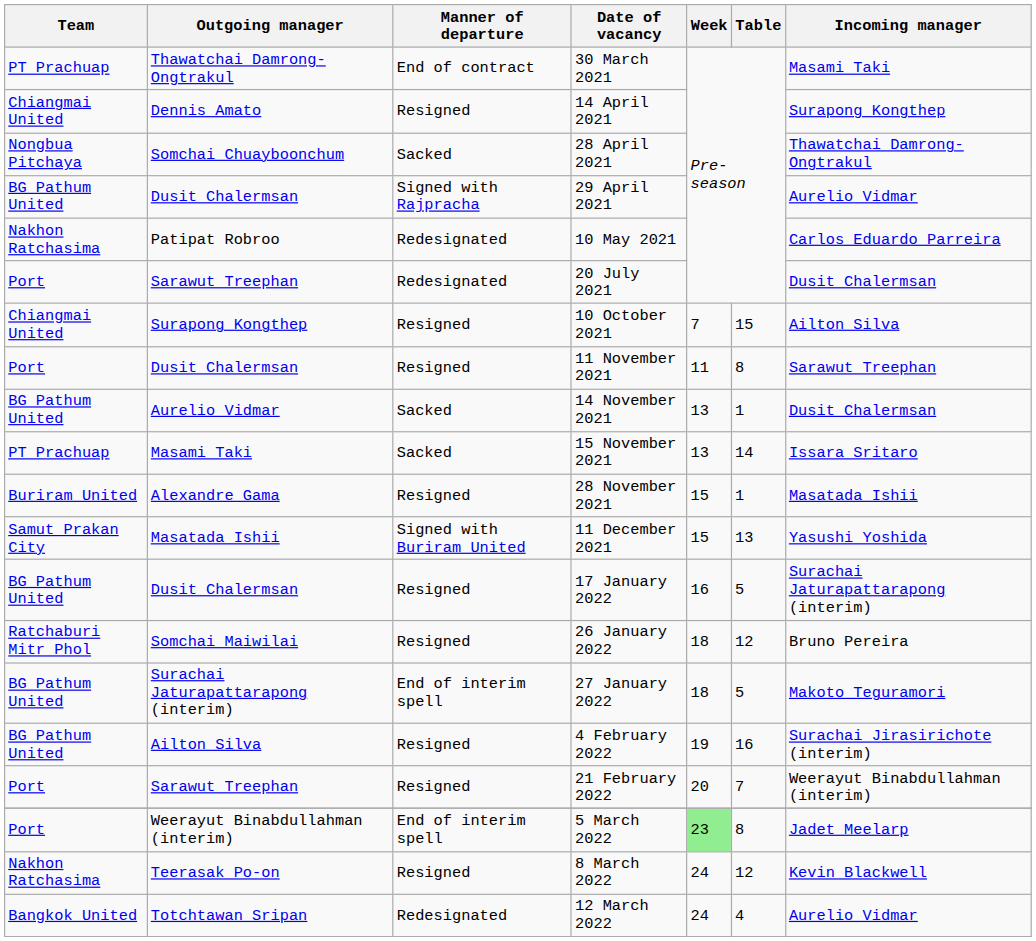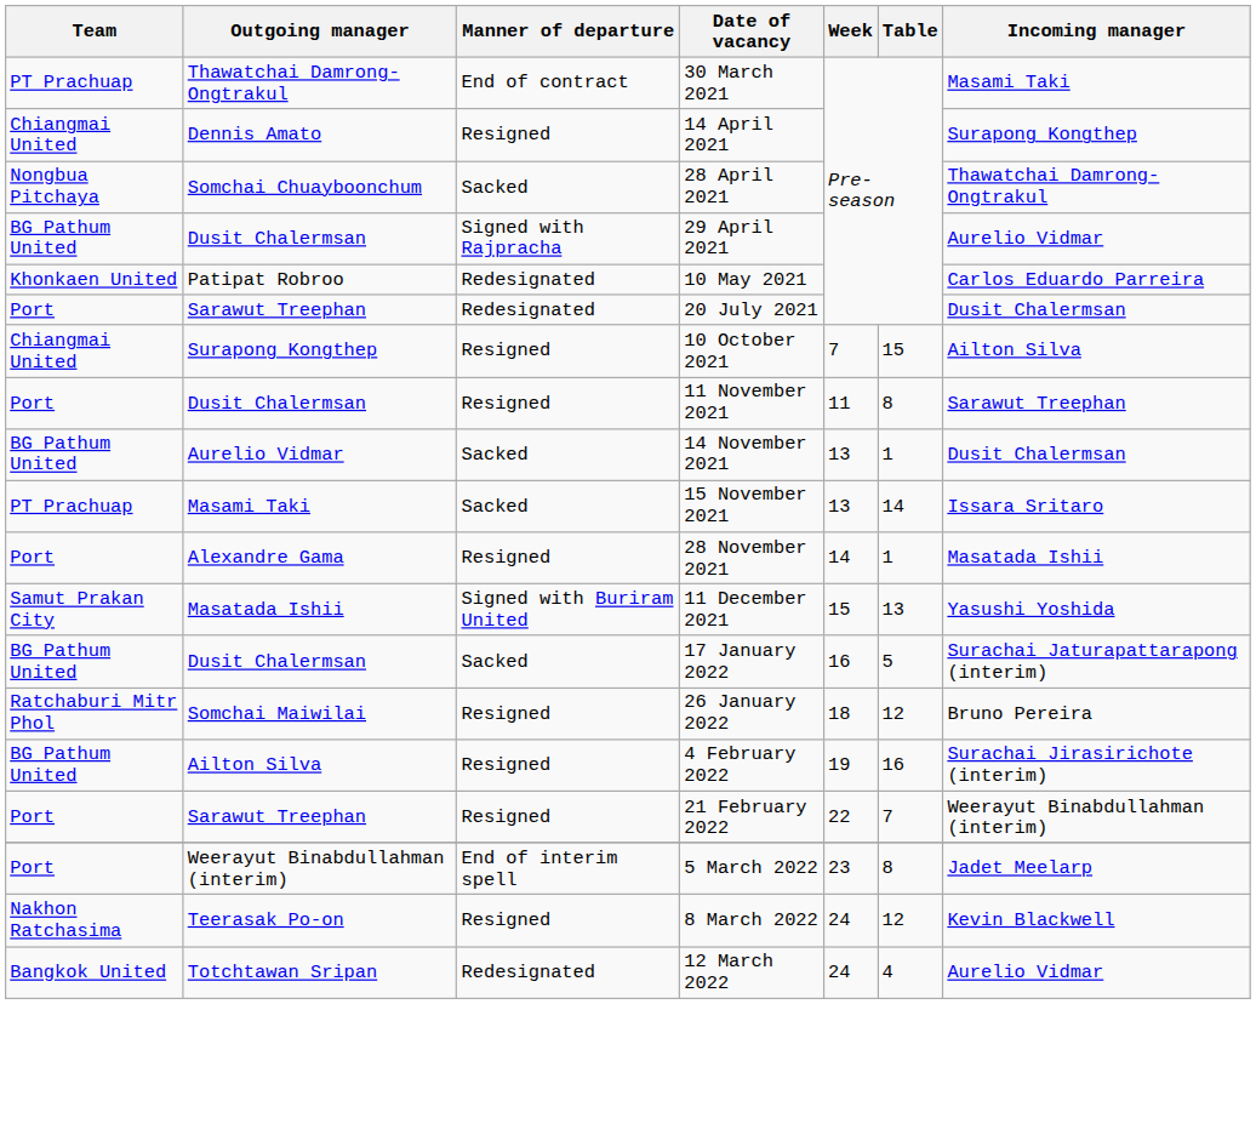10 May 2021 | Team: Nakhon Ratchasima -> Khonkaen United
28 November 2021 | Team: Buriram United -> Port
28 November 2021 | Week: 15 -> 14
17 January 2022 | Manner of departure: Resigned -> Sacked
- row: BG Pathum United | Surachai Jaturapattarapong (interim) | End of interim spell | 27 January 2022 | 18 | 5 | Makoto Teguramori
21 February 2022 | Week: 20 -> 22
5 March 2022 | Week: lightgreen background -> no background
